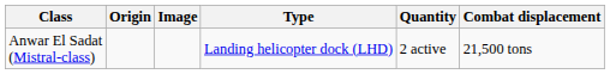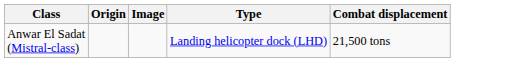- column: Quantity | 2 active
